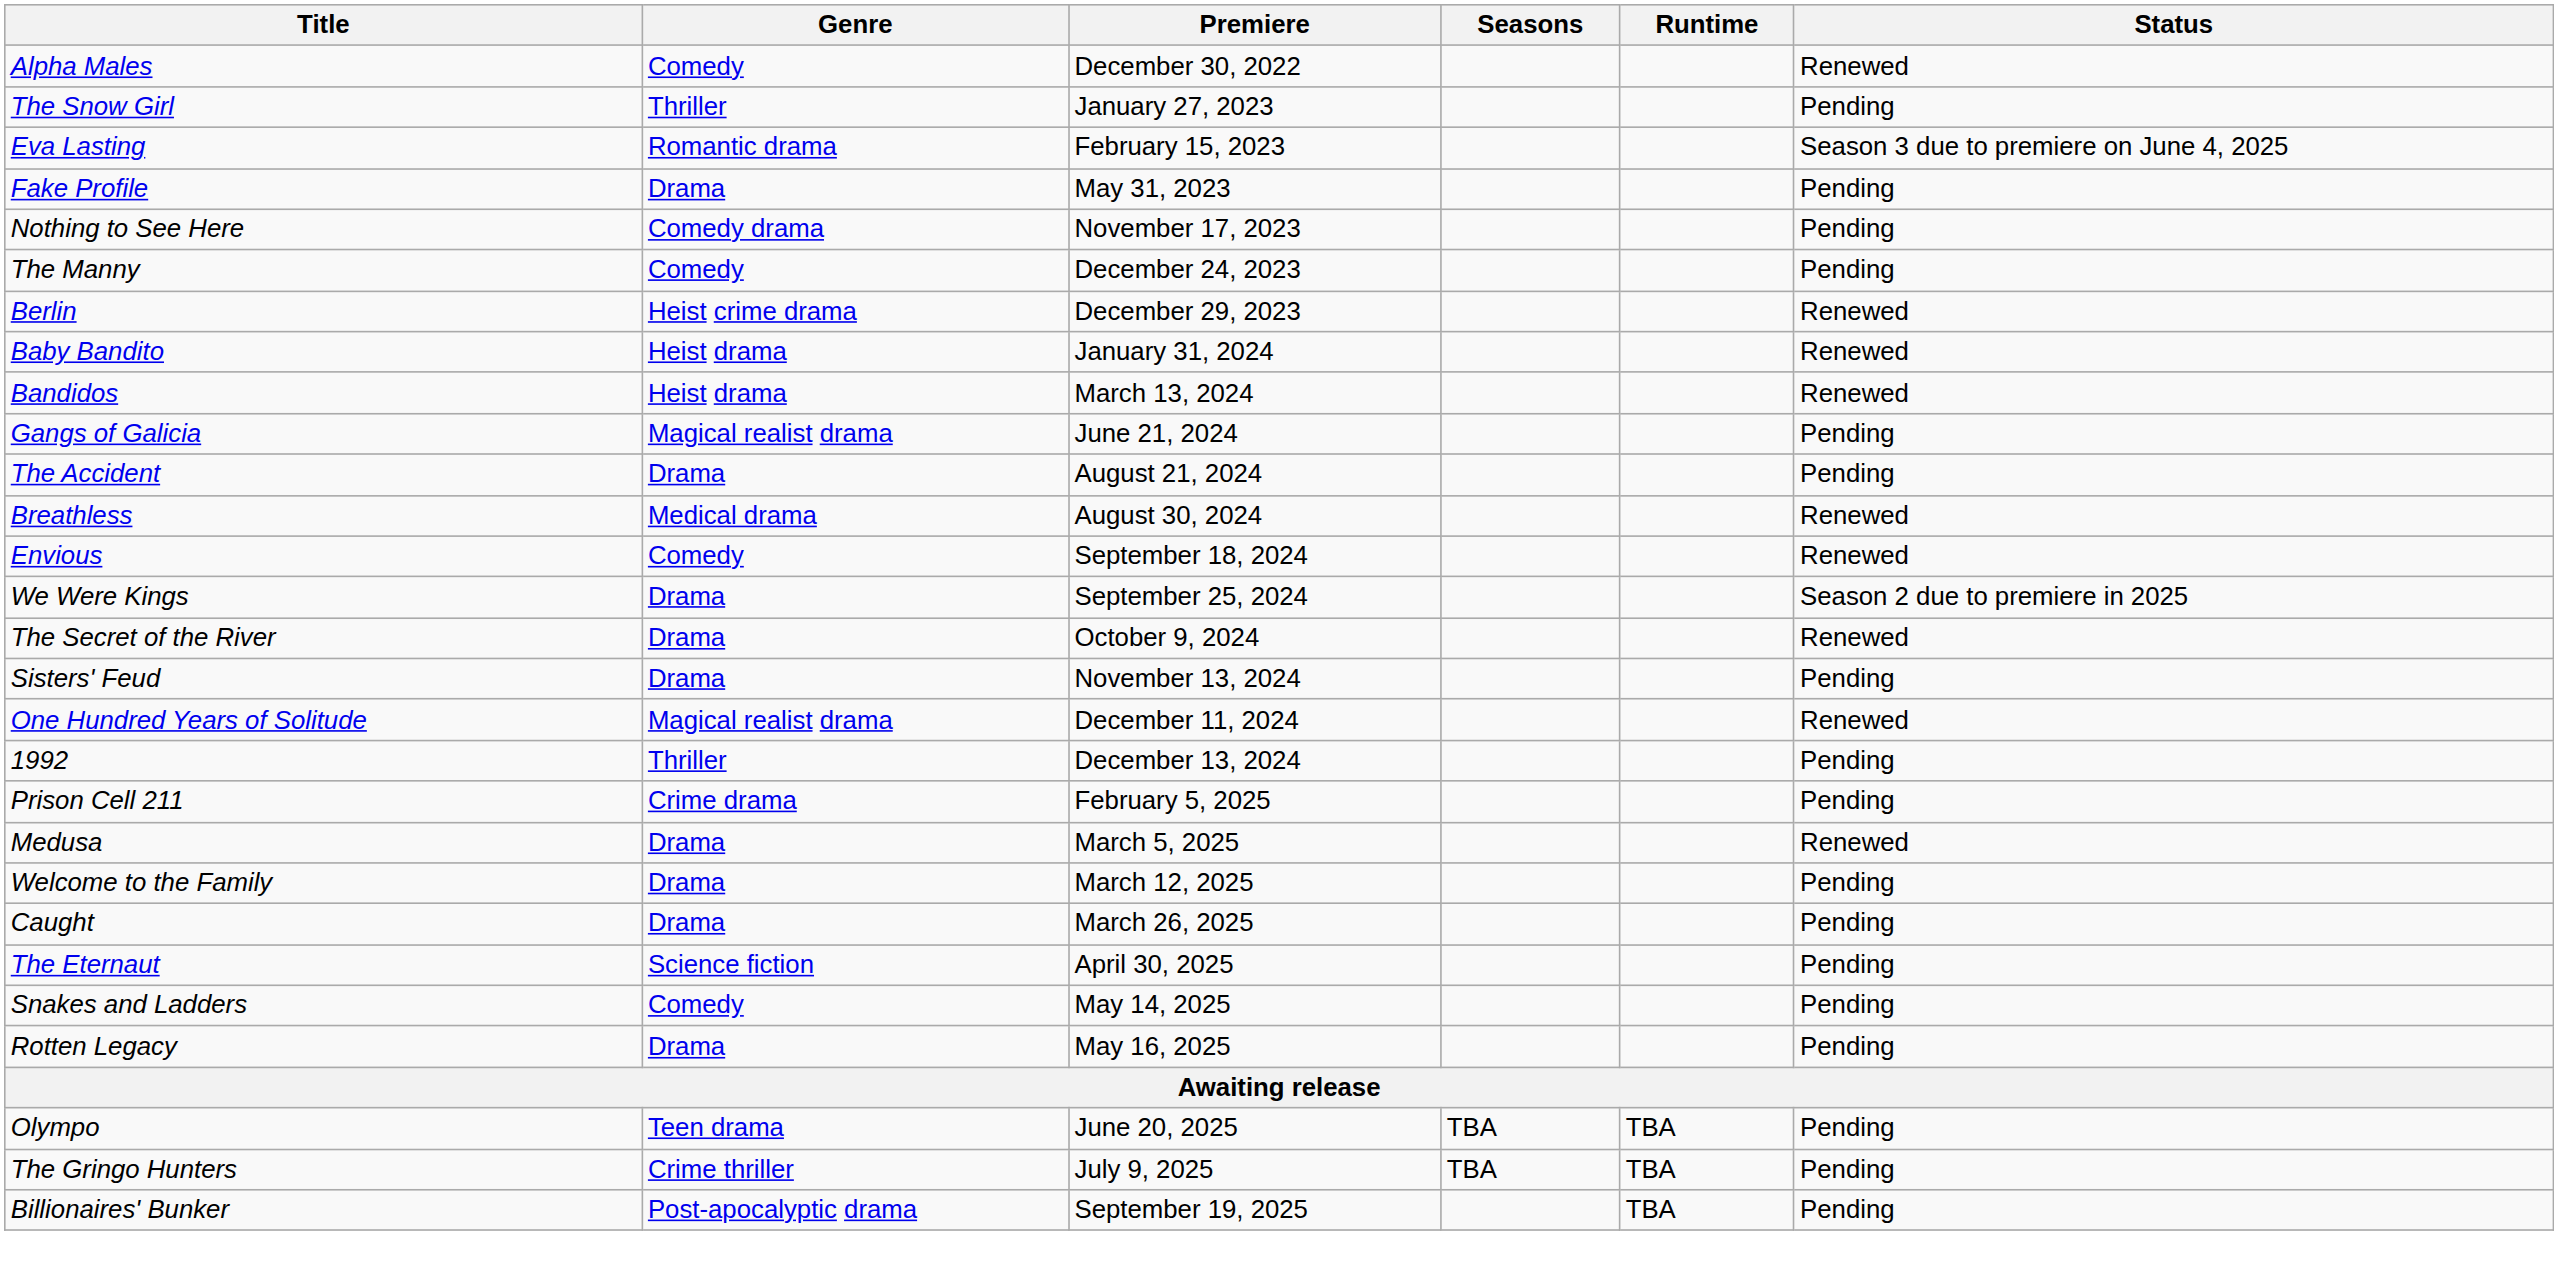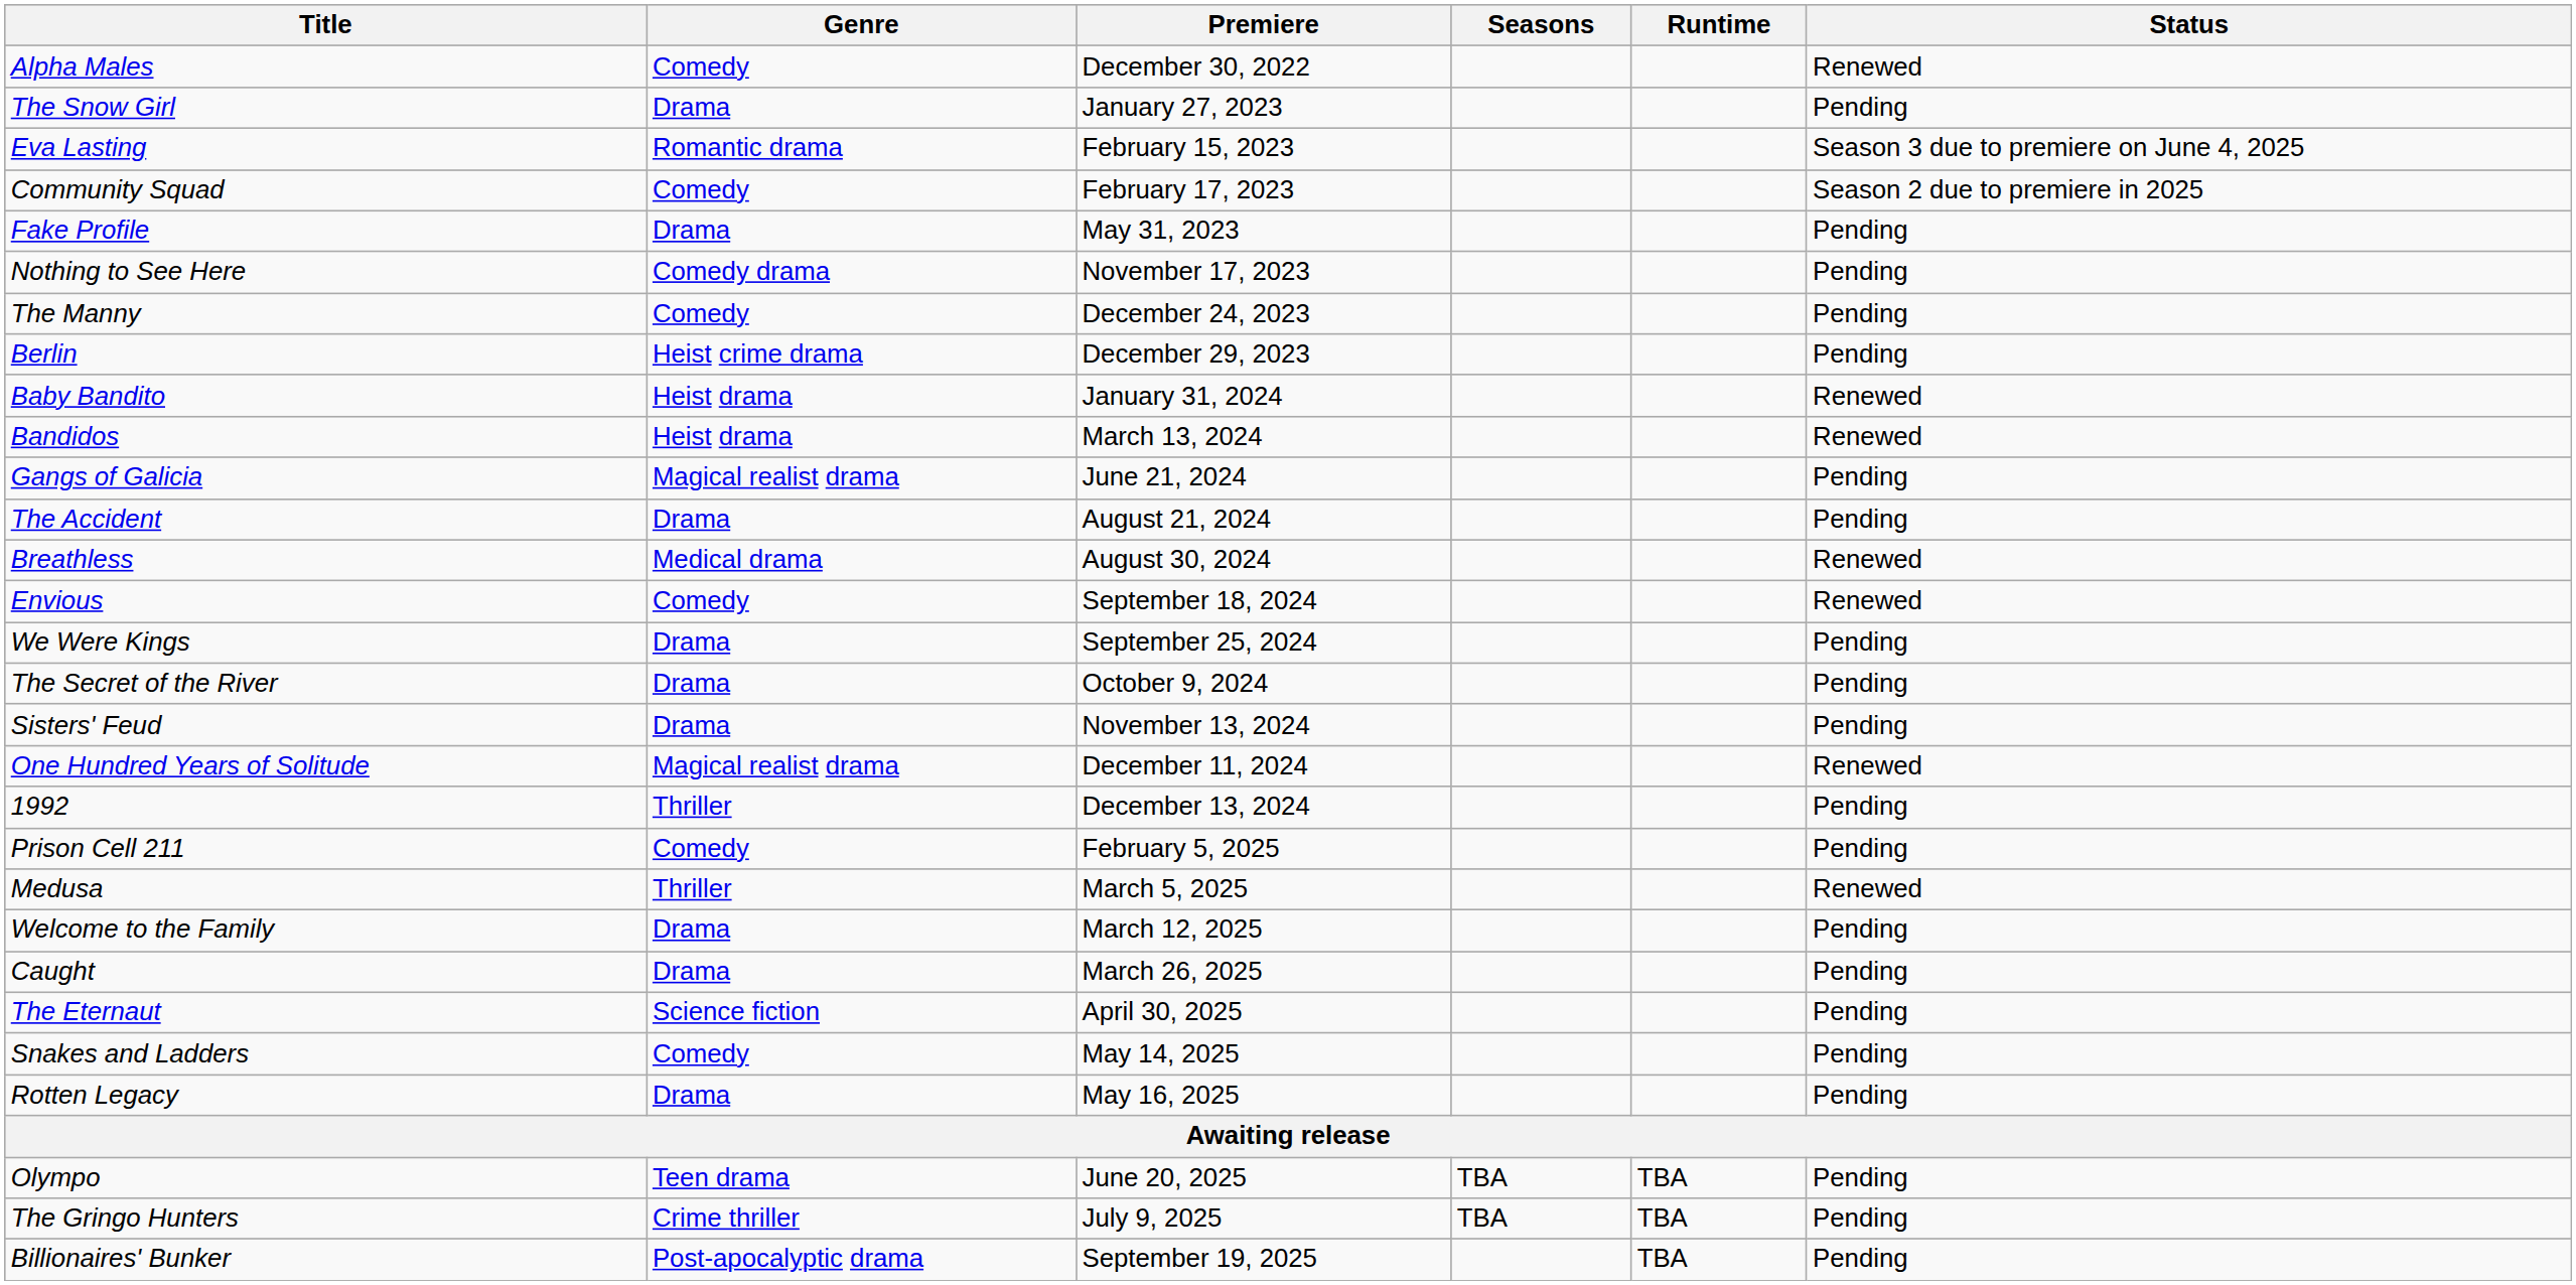The Snow Girl | Genre: Thriller -> Drama
+ row: Community Squad | Comedy | February 17, 2023 | Season 2 due to premiere in 2025
Berlin | Status: Renewed -> Pending
We Were Kings | Status: Season 2 due to premiere in 2025 -> Pending
The Secret of the River | Status: Renewed -> Pending
Prison Cell 211 | Genre: Crime drama -> Comedy
Medusa | Genre: Drama -> Thriller
